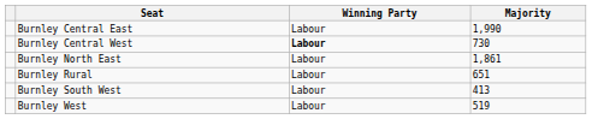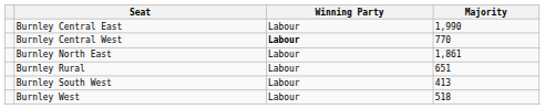Burnley Central West | Majority: 730 -> 770
Burnley West | Majority: 519 -> 518
